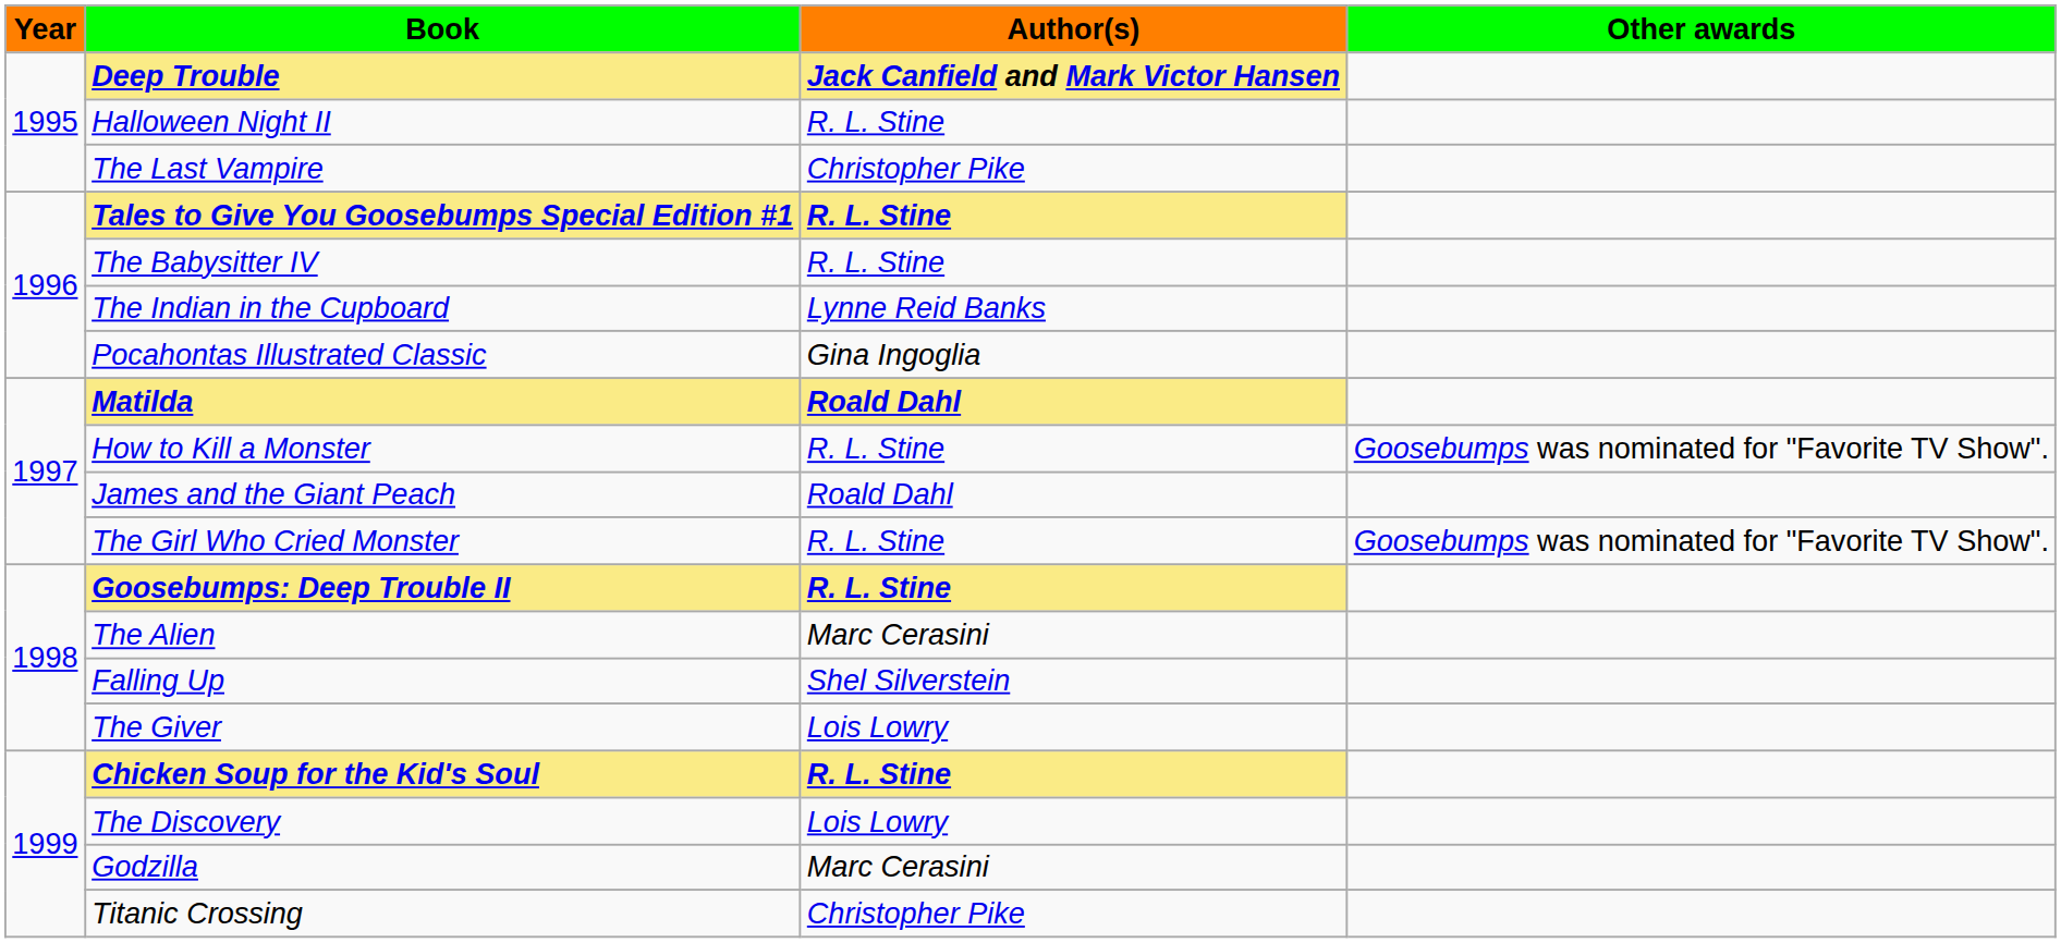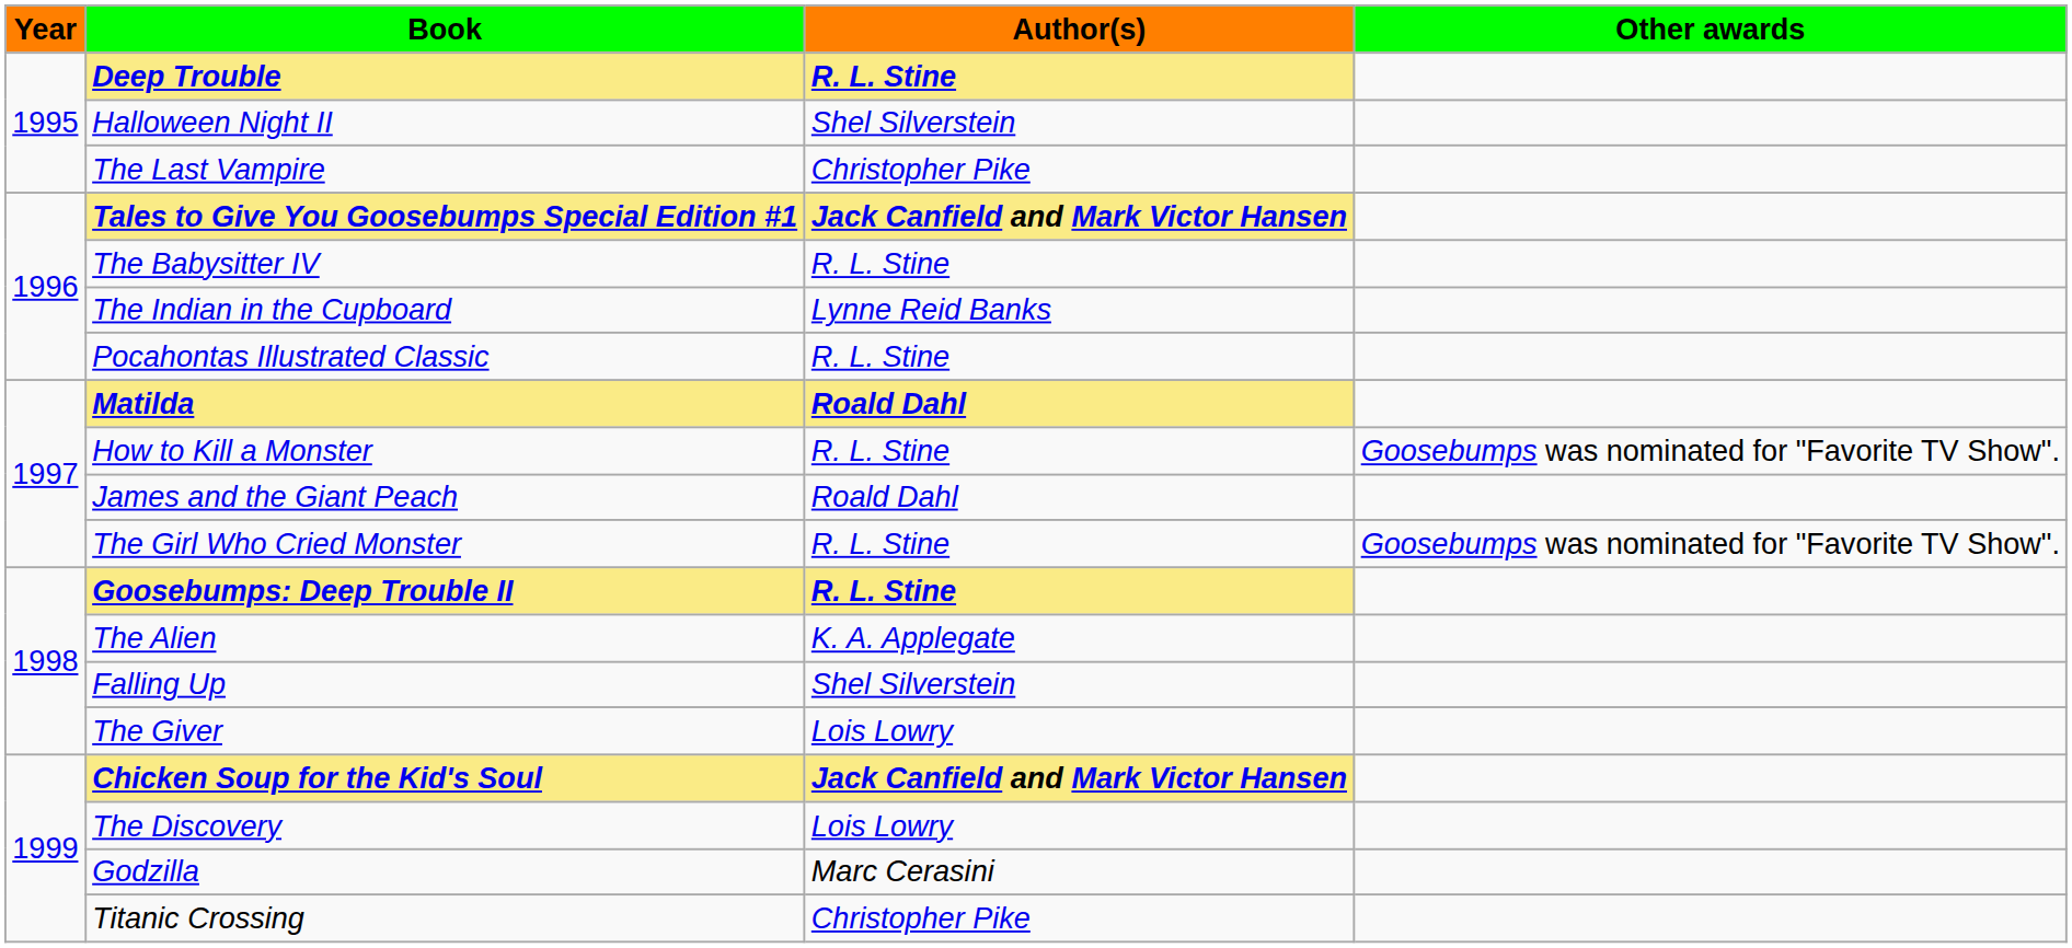Deep Trouble | Author(s): Jack Canfield and Mark Victor Hansen -> R. L. Stine
Halloween Night II | Author(s): R. L. Stine -> Shel Silverstein
Tales to Give You Goosebumps Special Edition #1 | Author(s): R. L. Stine -> Jack Canfield and Mark Victor Hansen
Pocahontas Illustrated Classic | Author(s): Gina Ingoglia -> R. L. Stine
The Alien | Author(s): Marc Cerasini -> K. A. Applegate
Chicken Soup for the Kid's Soul | Author(s): R. L. Stine -> Jack Canfield and Mark Victor Hansen
